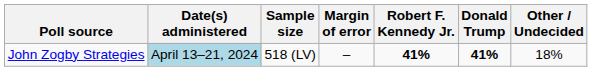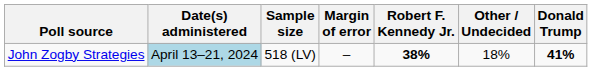columns swapped: Donald Trump <-> Other / Undecided
John Zogby Strategies | Robert F. Kennedy Jr.: 41% -> 38%
